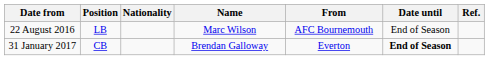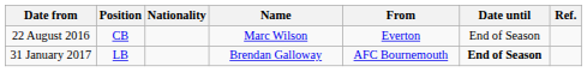22 August 2016 | Position: LB -> CB
22 August 2016 | From: AFC Bournemouth -> Everton
31 January 2017 | Position: CB -> LB
31 January 2017 | From: Everton -> AFC Bournemouth
